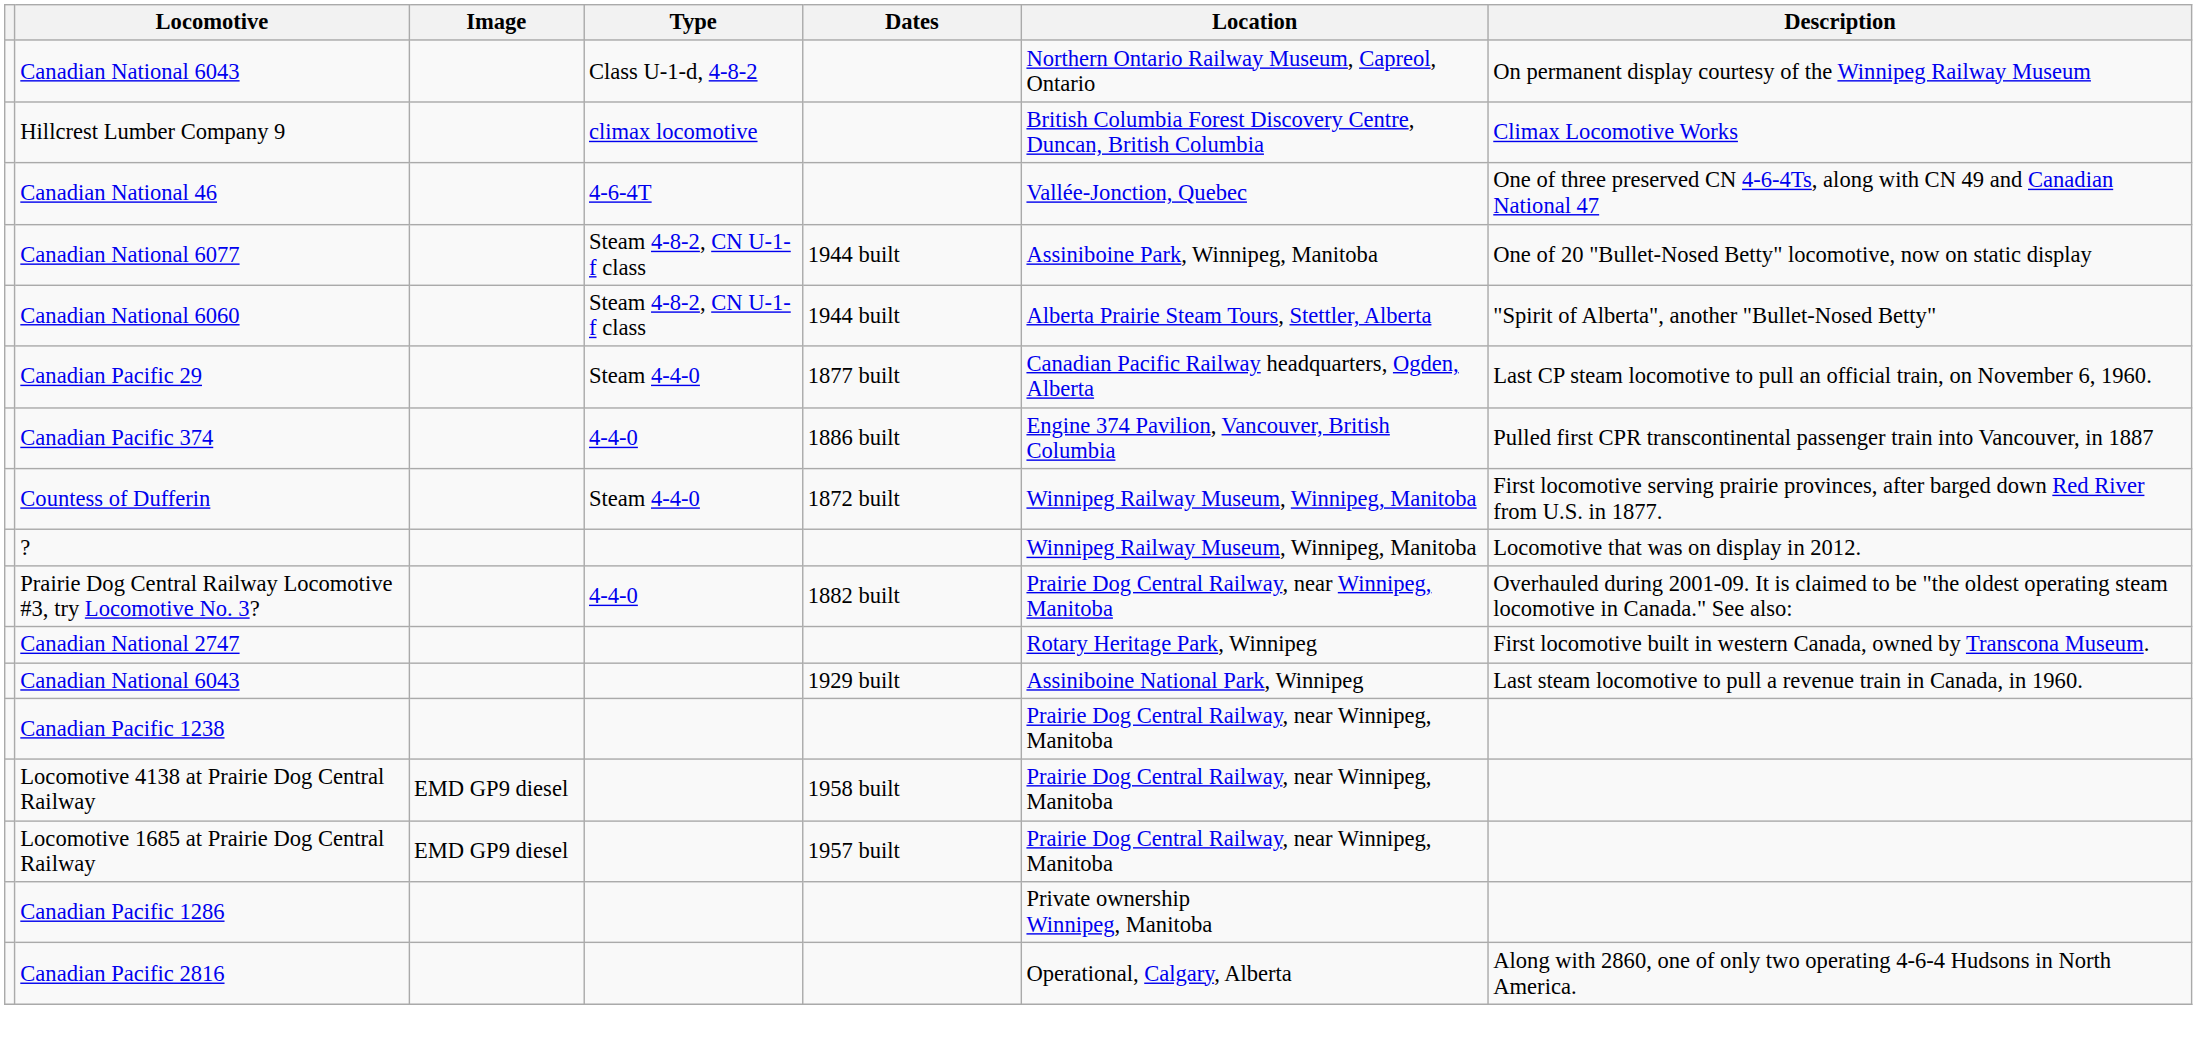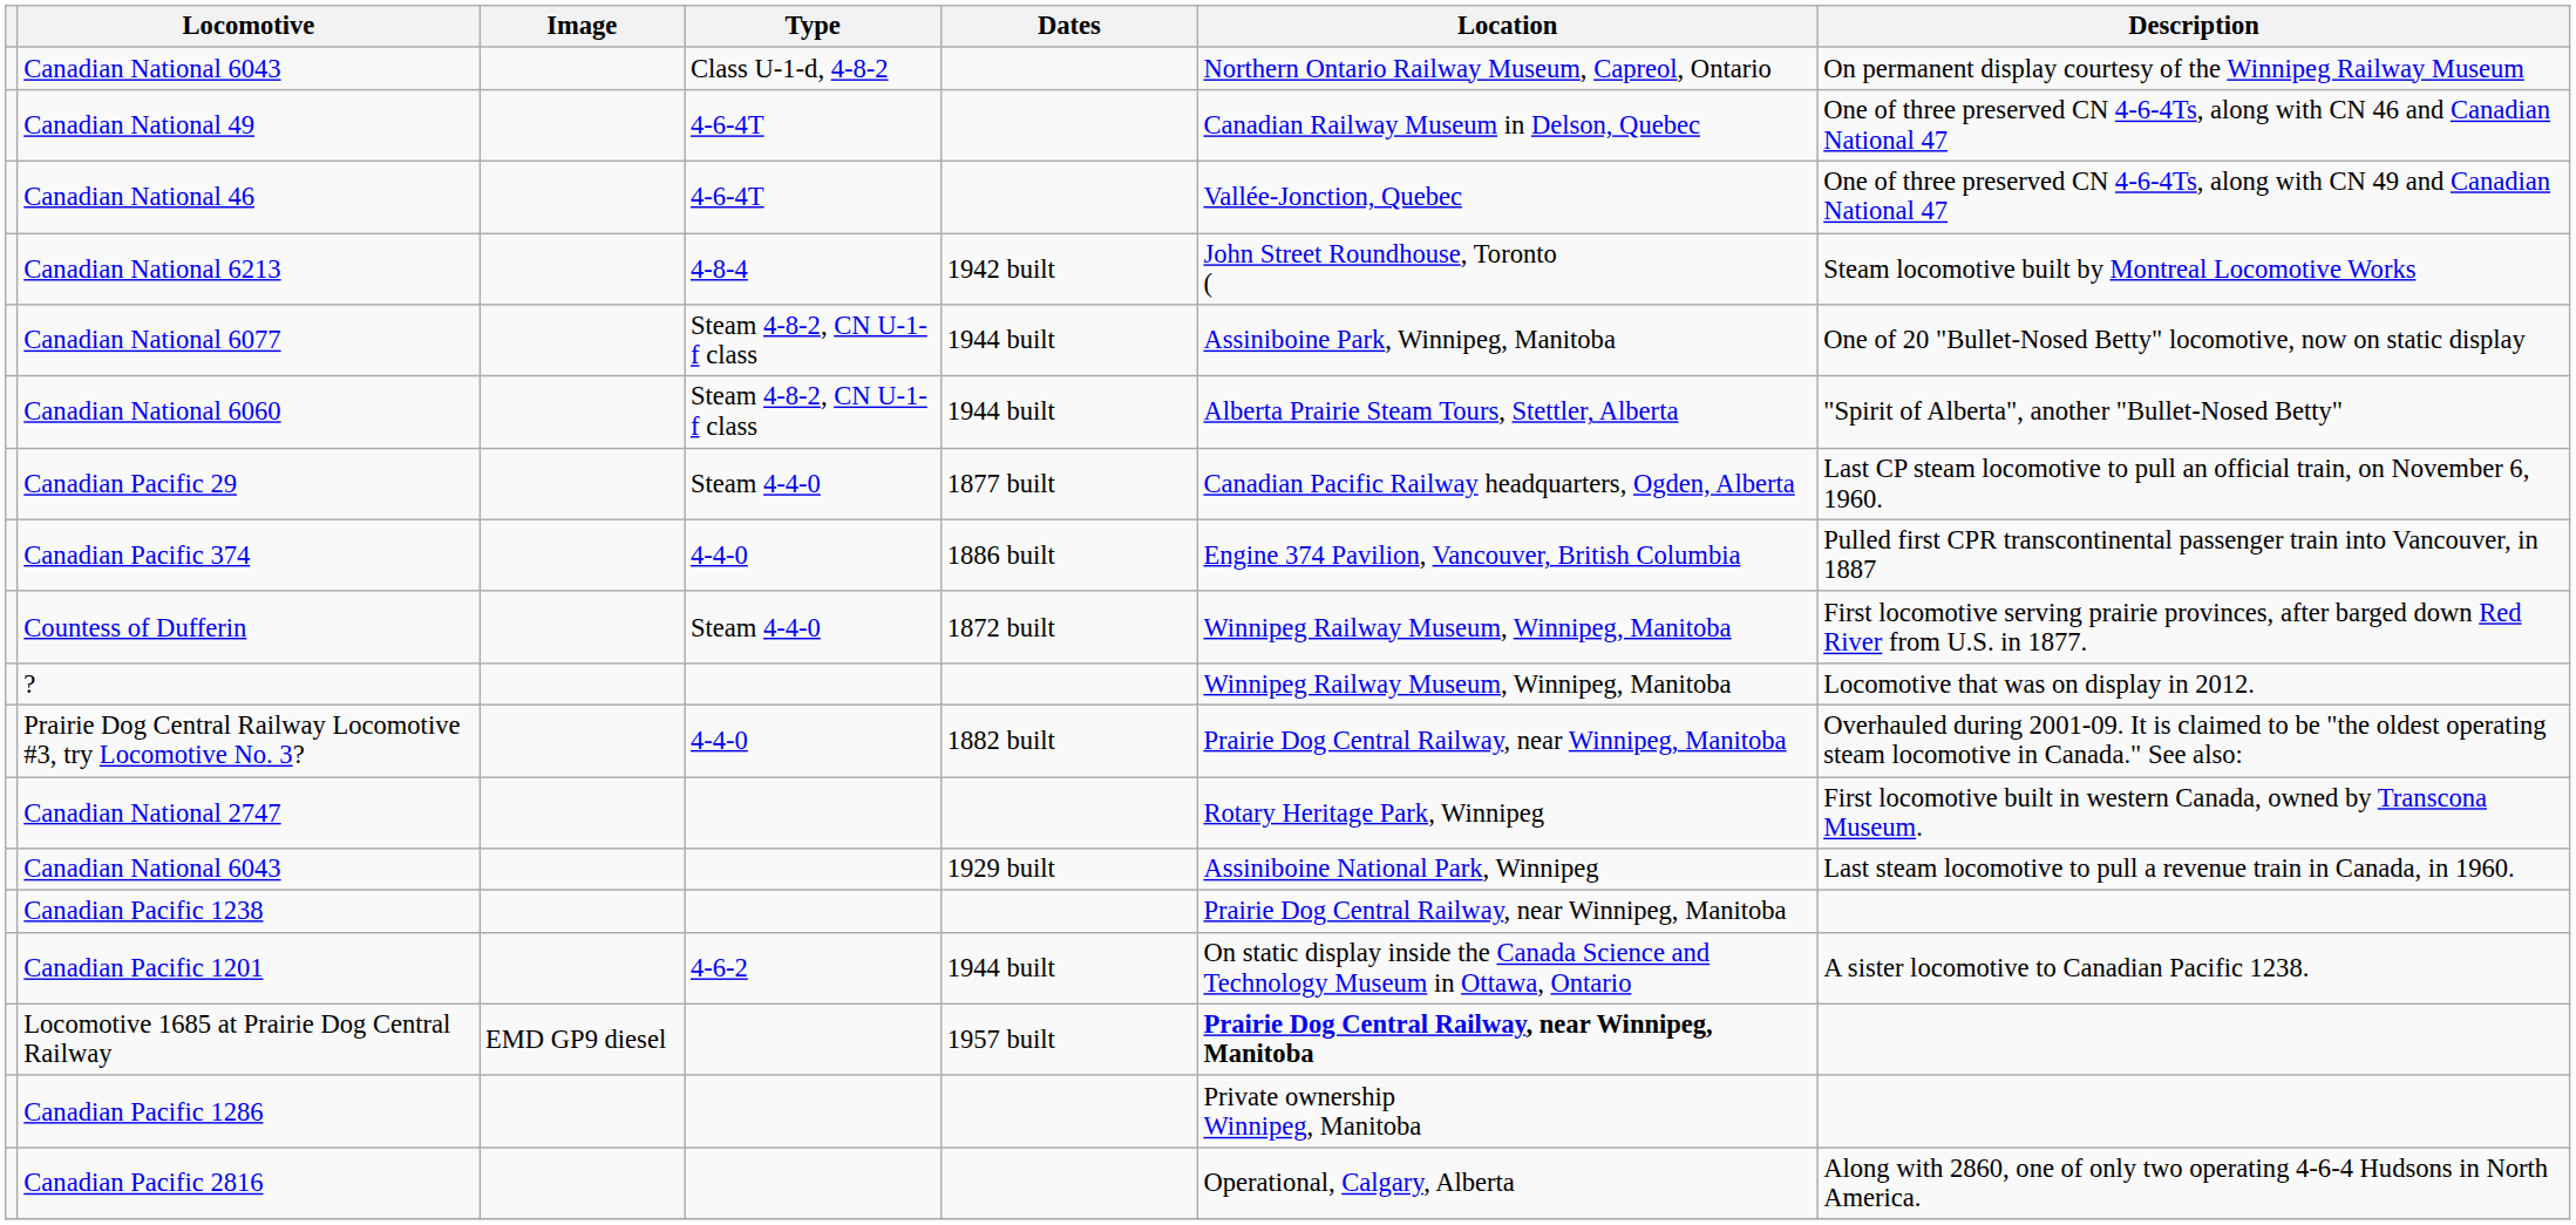- row: Hillcrest Lumber Company 9 | climax locomotive | British Columbia Forest Discovery Centre, Duncan, British Columbia | Climax Locomotive Works
+ row: Canadian National 49 | 4-6-4T | Canadian Railway Museum in Delson, Quebec | One of three preserved CN 4-6-4Ts, along with CN 46 and Canadian National 47
+ row: Canadian National 6213 | 4-8-4 | 1942 built | John Street Roundhouse, Toronto ( | Steam locomotive built by Montreal Locomotive Works
+ row: Canadian Pacific 1201 | 4-6-2 | 1944 built | On static display inside the Canada Science and Technology Museum in Ottawa, Ontario | A sister locomotive to Canadian Pacific 1238.
- row: Locomotive 4138 at Prairie Dog Central Railway | EMD GP9 diesel | 1958 built | Prairie Dog Central Railway, near Winnipeg, Manitoba
Locomotive 1685 at Prairie Dog Central Railway | Location: normal -> bold
